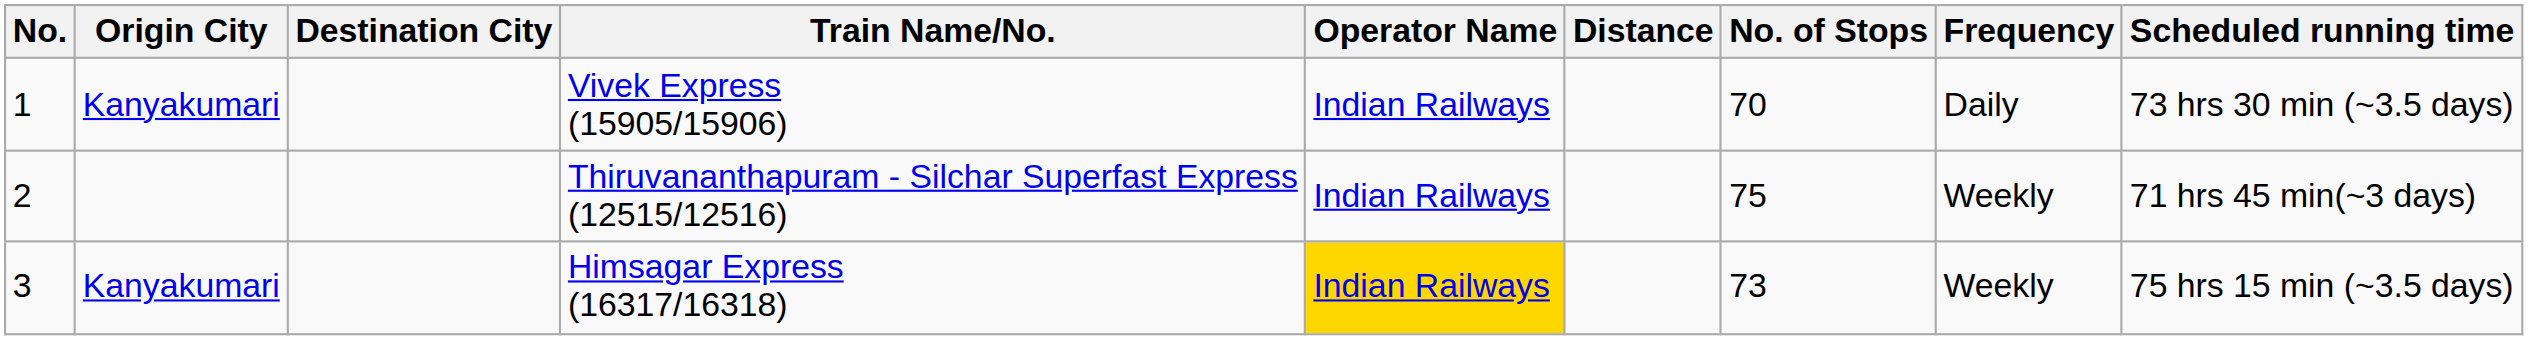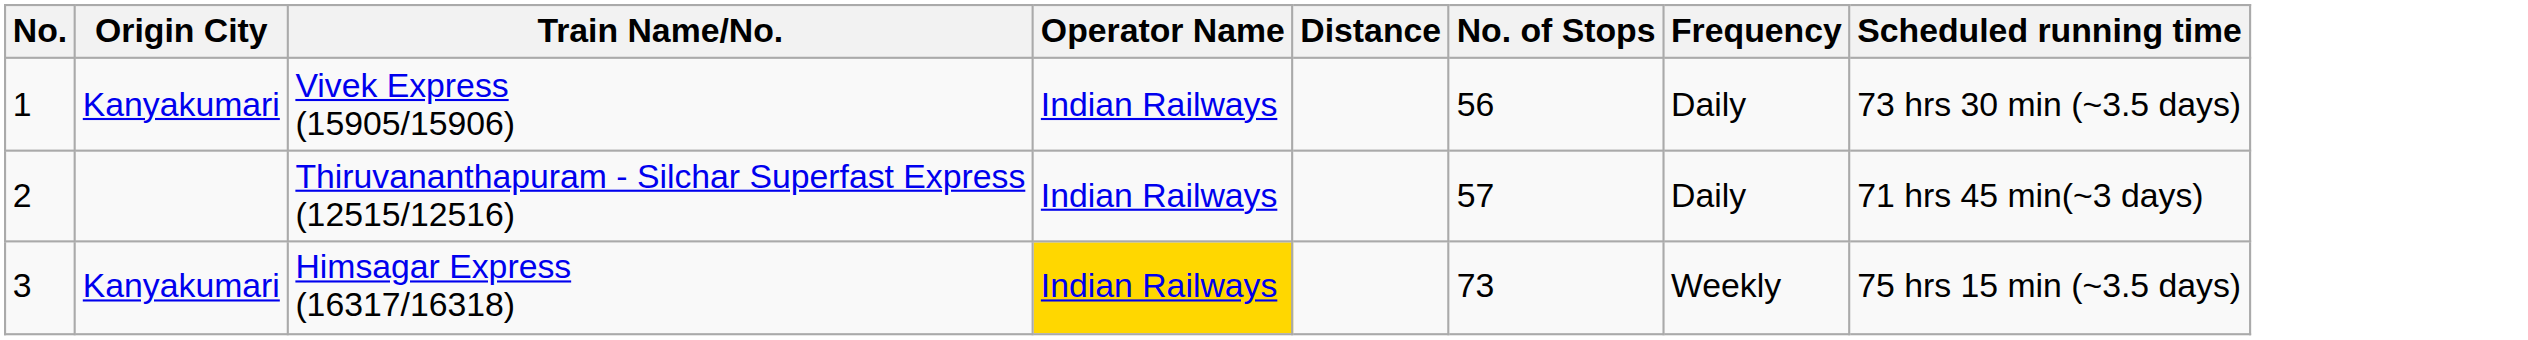- column: Destination City
Vivek Express (15905/15906) | No. of Stops: 70 -> 56
Thiruvananthapuram - Silchar Superfast Express (12515/12516) | No. of Stops: 75 -> 57
Thiruvananthapuram - Silchar Superfast Express (12515/12516) | Frequency: Weekly -> Daily
